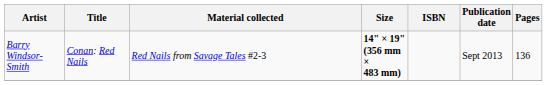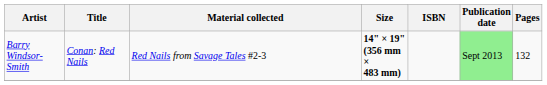Barry Windsor-Smith | Publication date: no background -> lightgreen background
Barry Windsor-Smith | Pages: 136 -> 132
